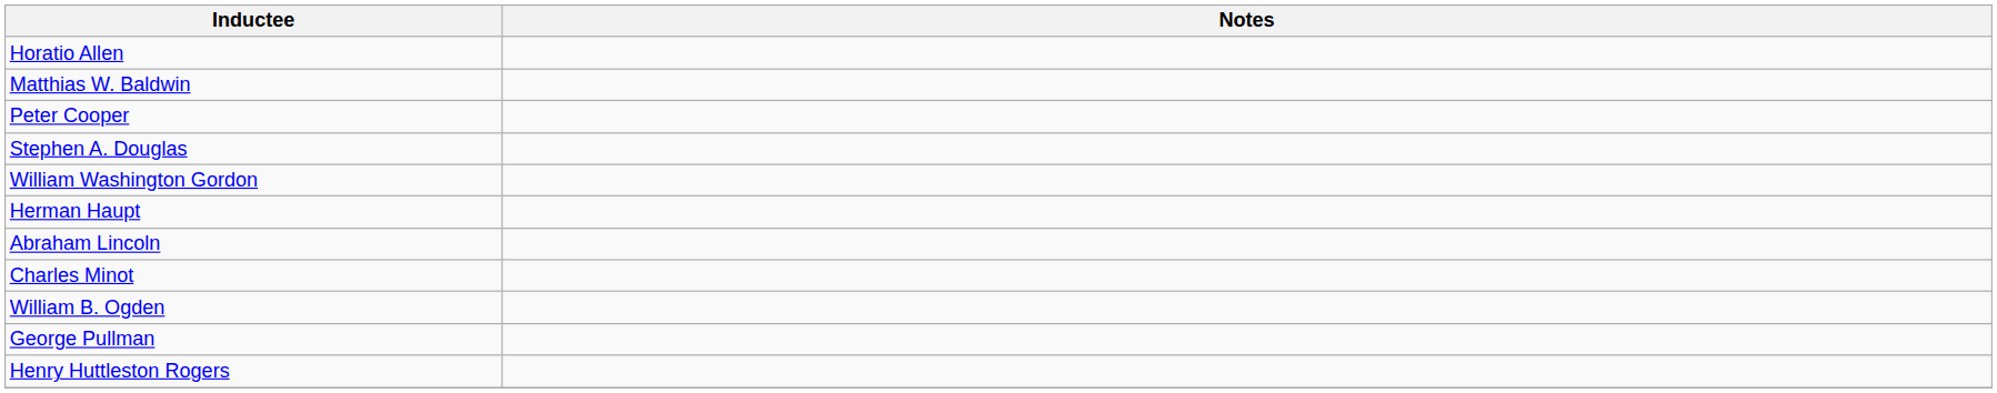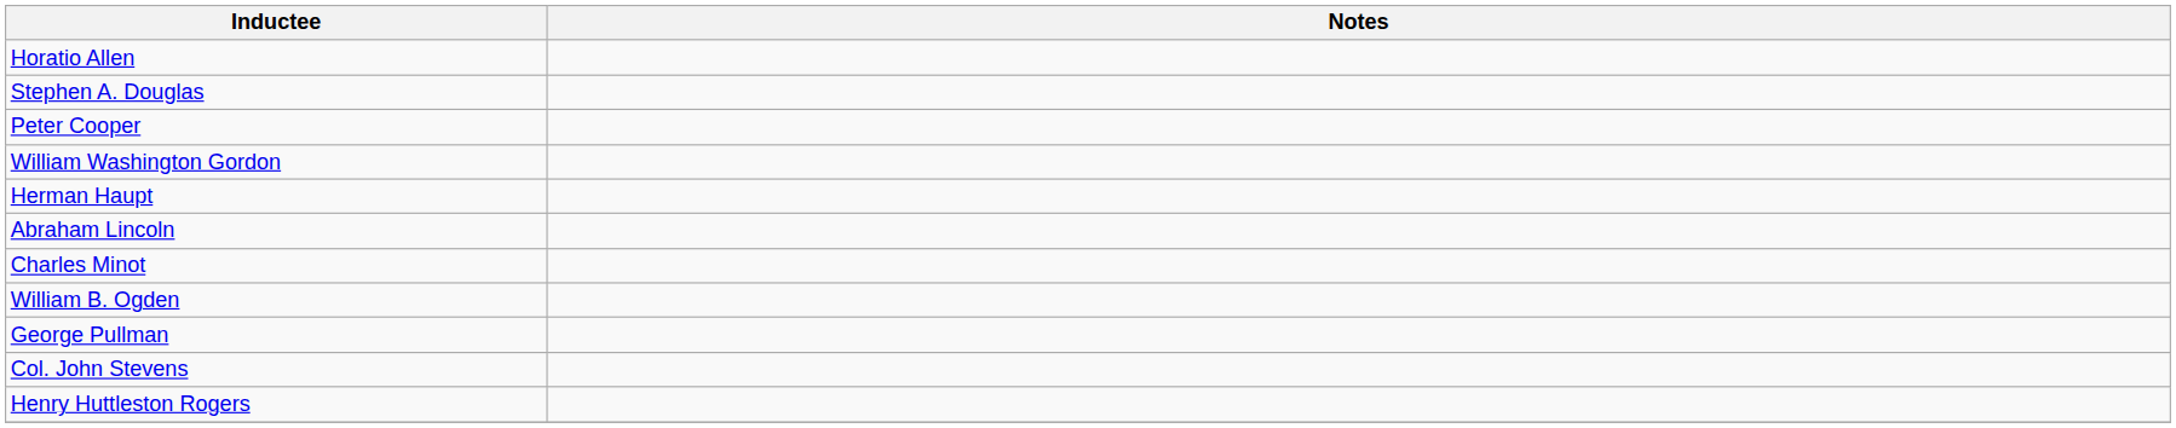- row: Matthias W. Baldwin
rows swapped: Peter Cooper <-> Stephen A. Douglas
+ row: Col. John Stevens
